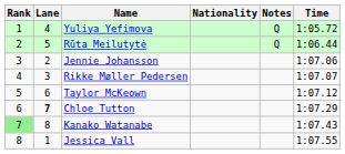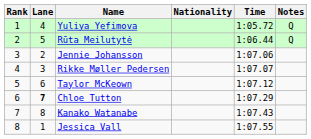columns swapped: Time <-> Notes
Kanako Watanabe | Rank: lightgreen background -> no background
